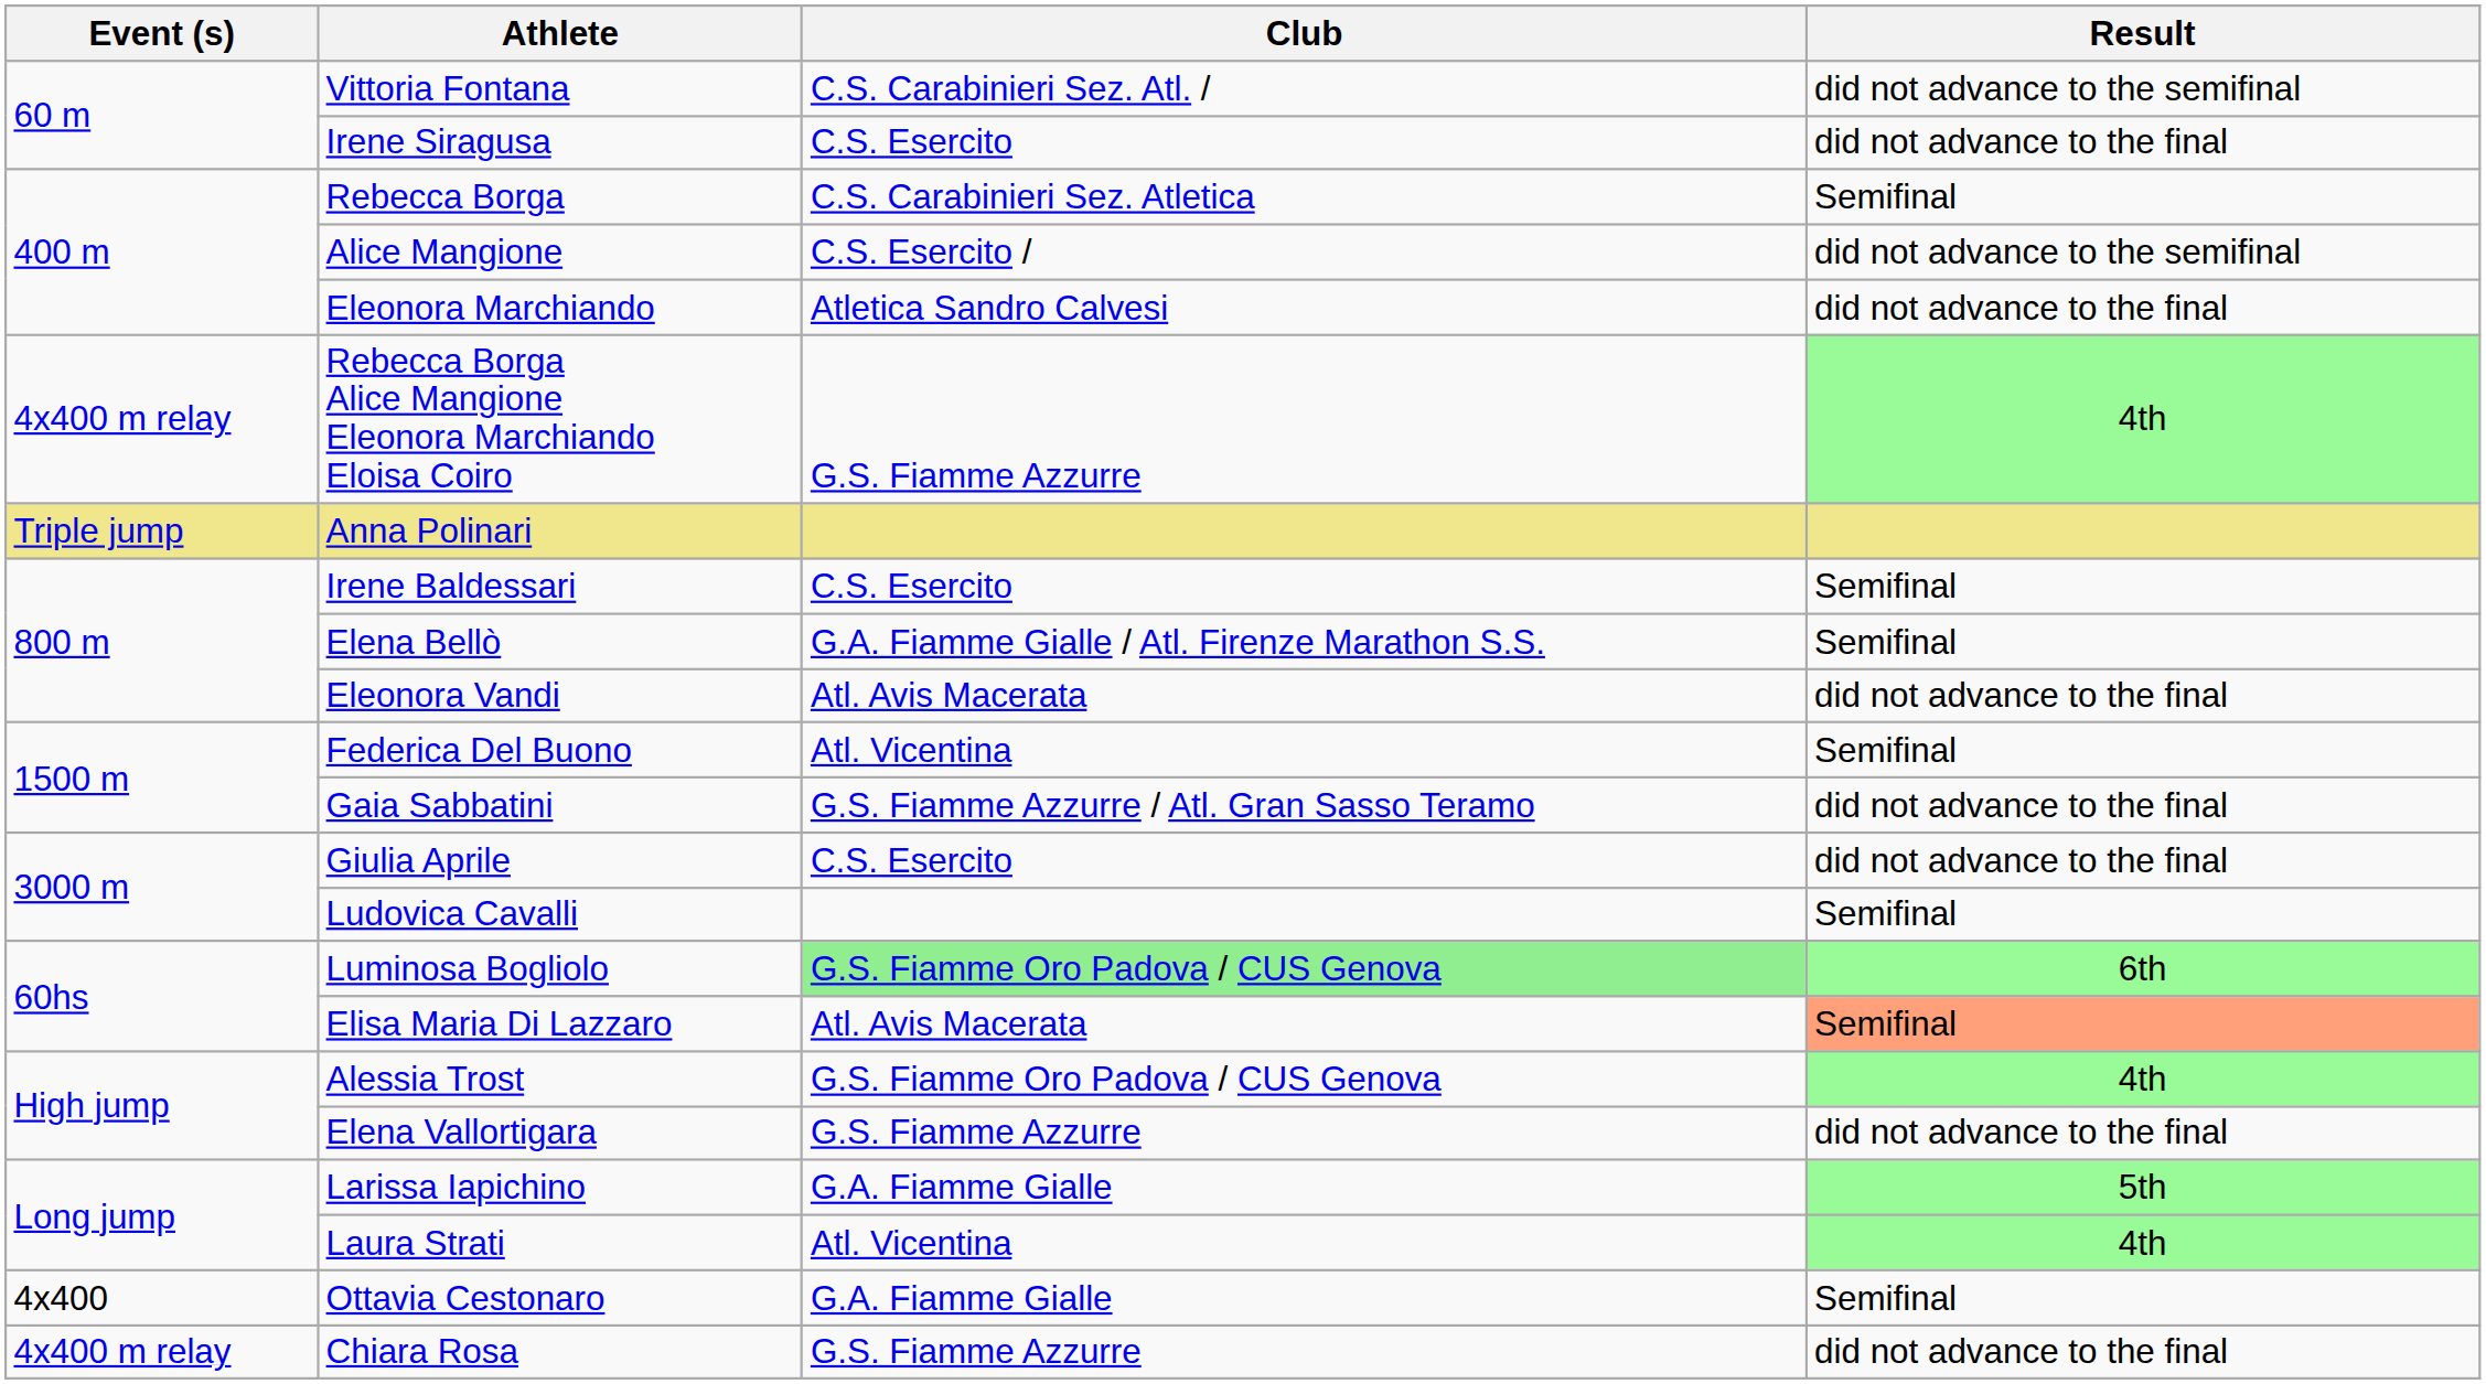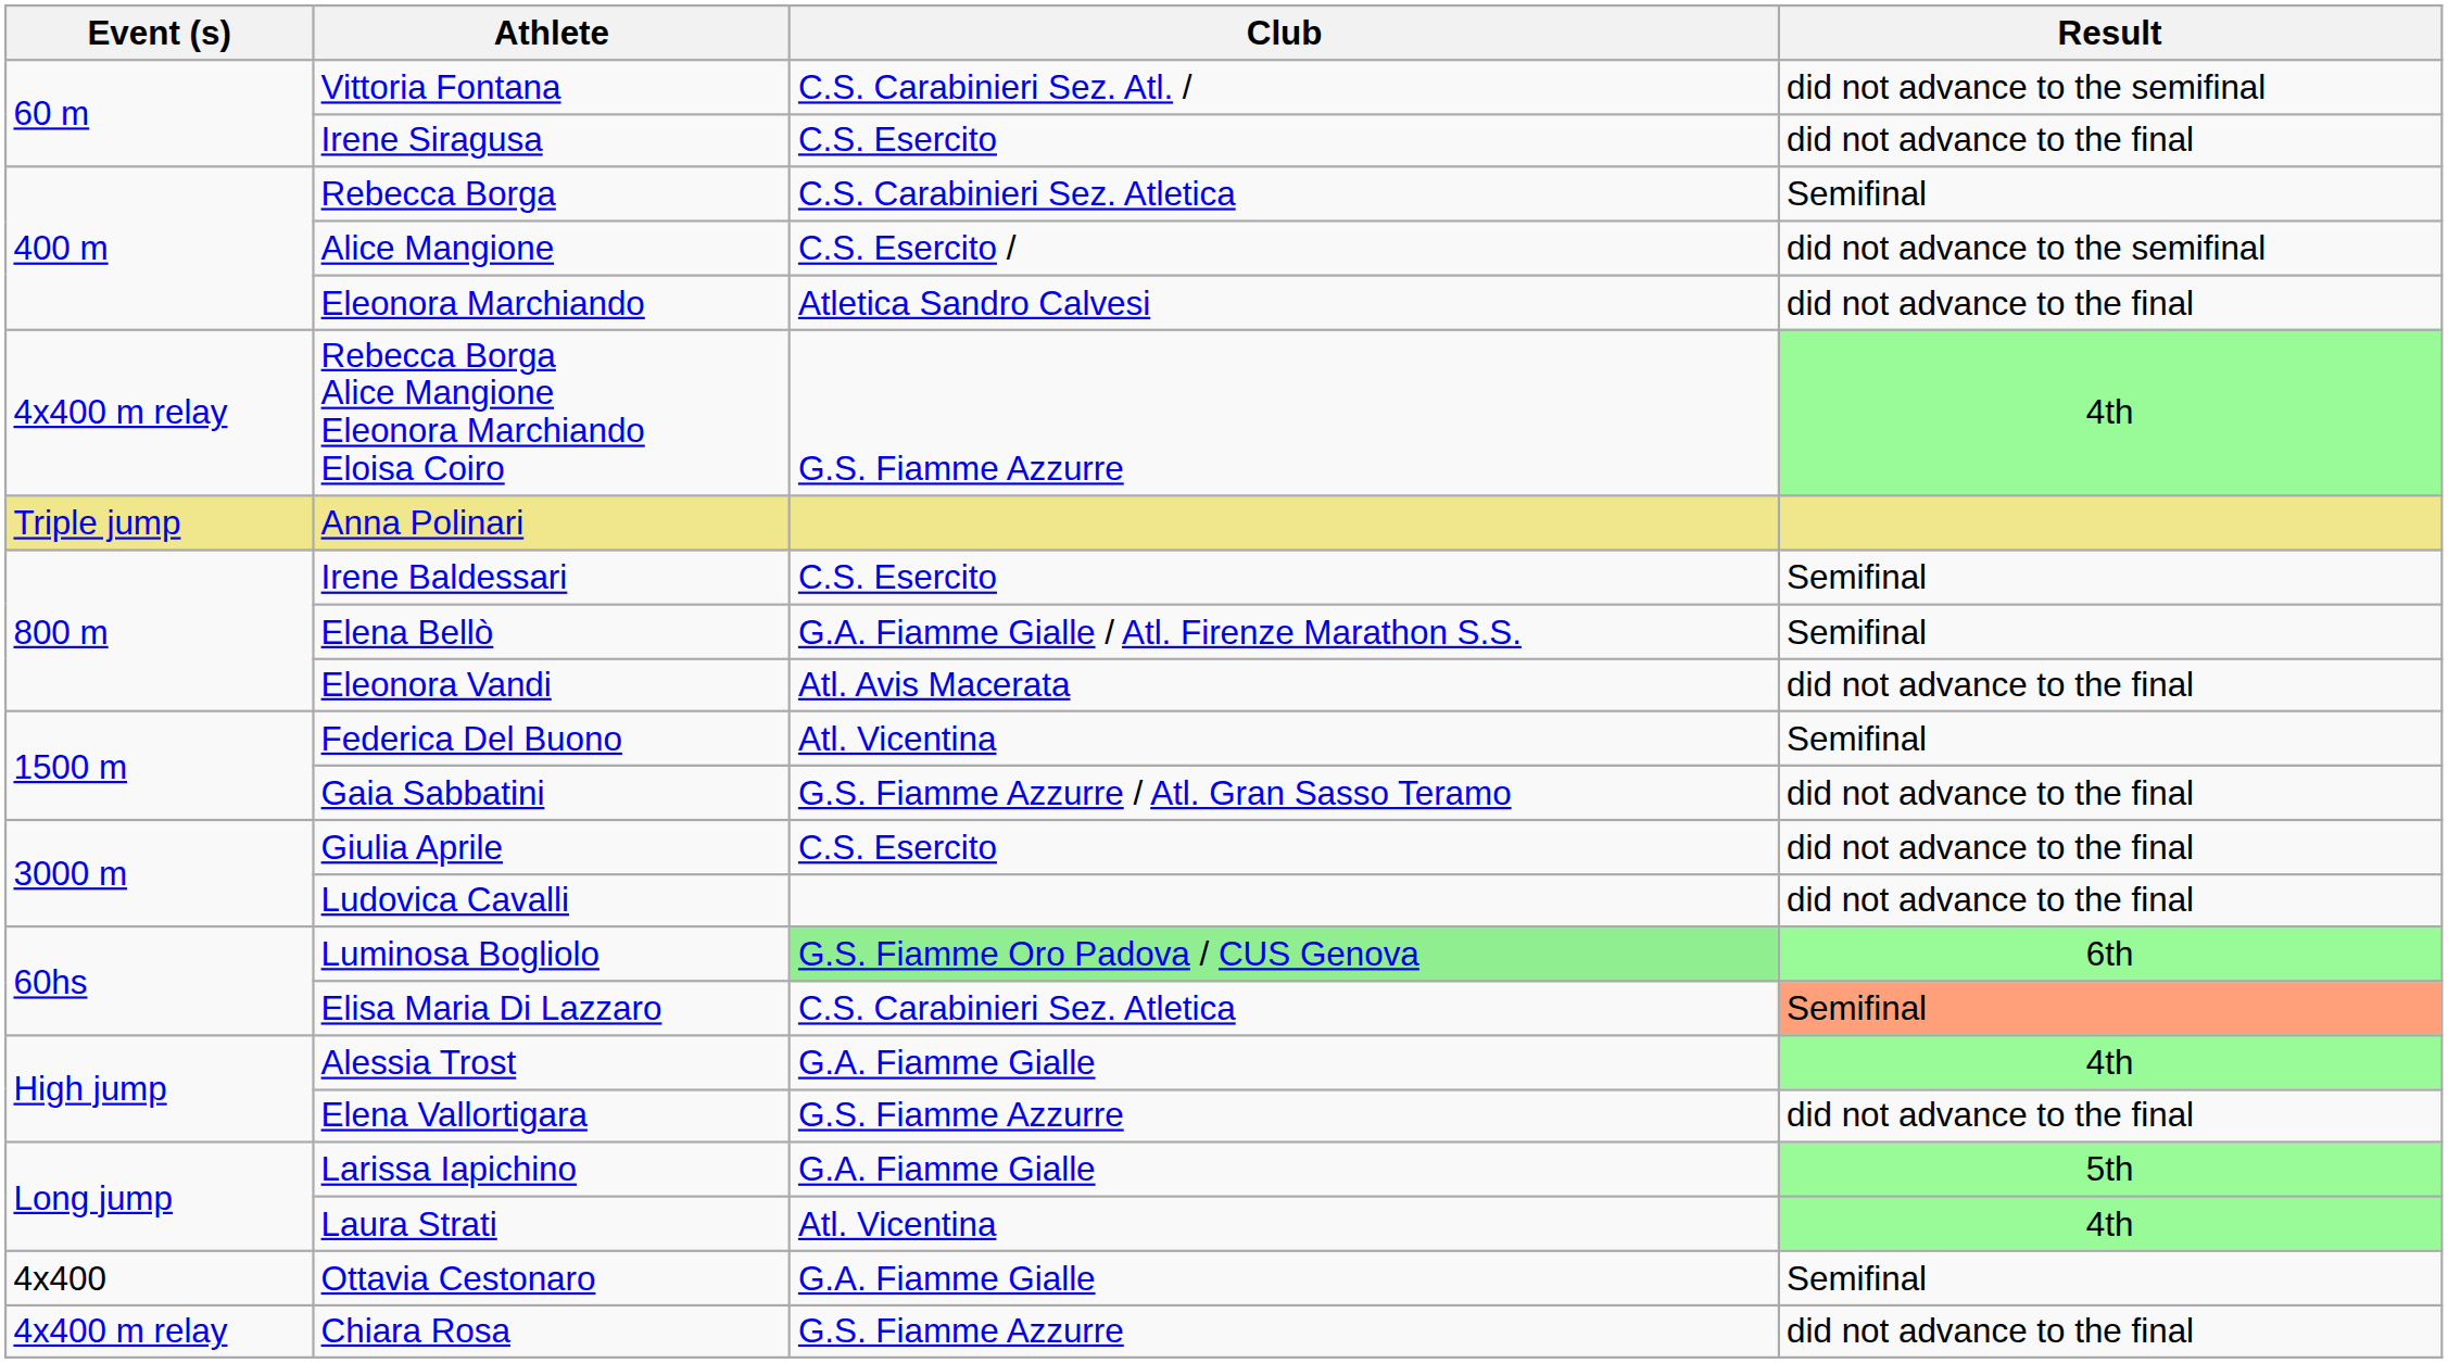Ludovica Cavalli | Result: Semifinal -> did not advance to the final
Elisa Maria Di Lazzaro | Club: Atl. Avis Macerata -> C.S. Carabinieri Sez. Atletica
Alessia Trost | Club: G.S. Fiamme Oro Padova / CUS Genova -> G.A. Fiamme Gialle
